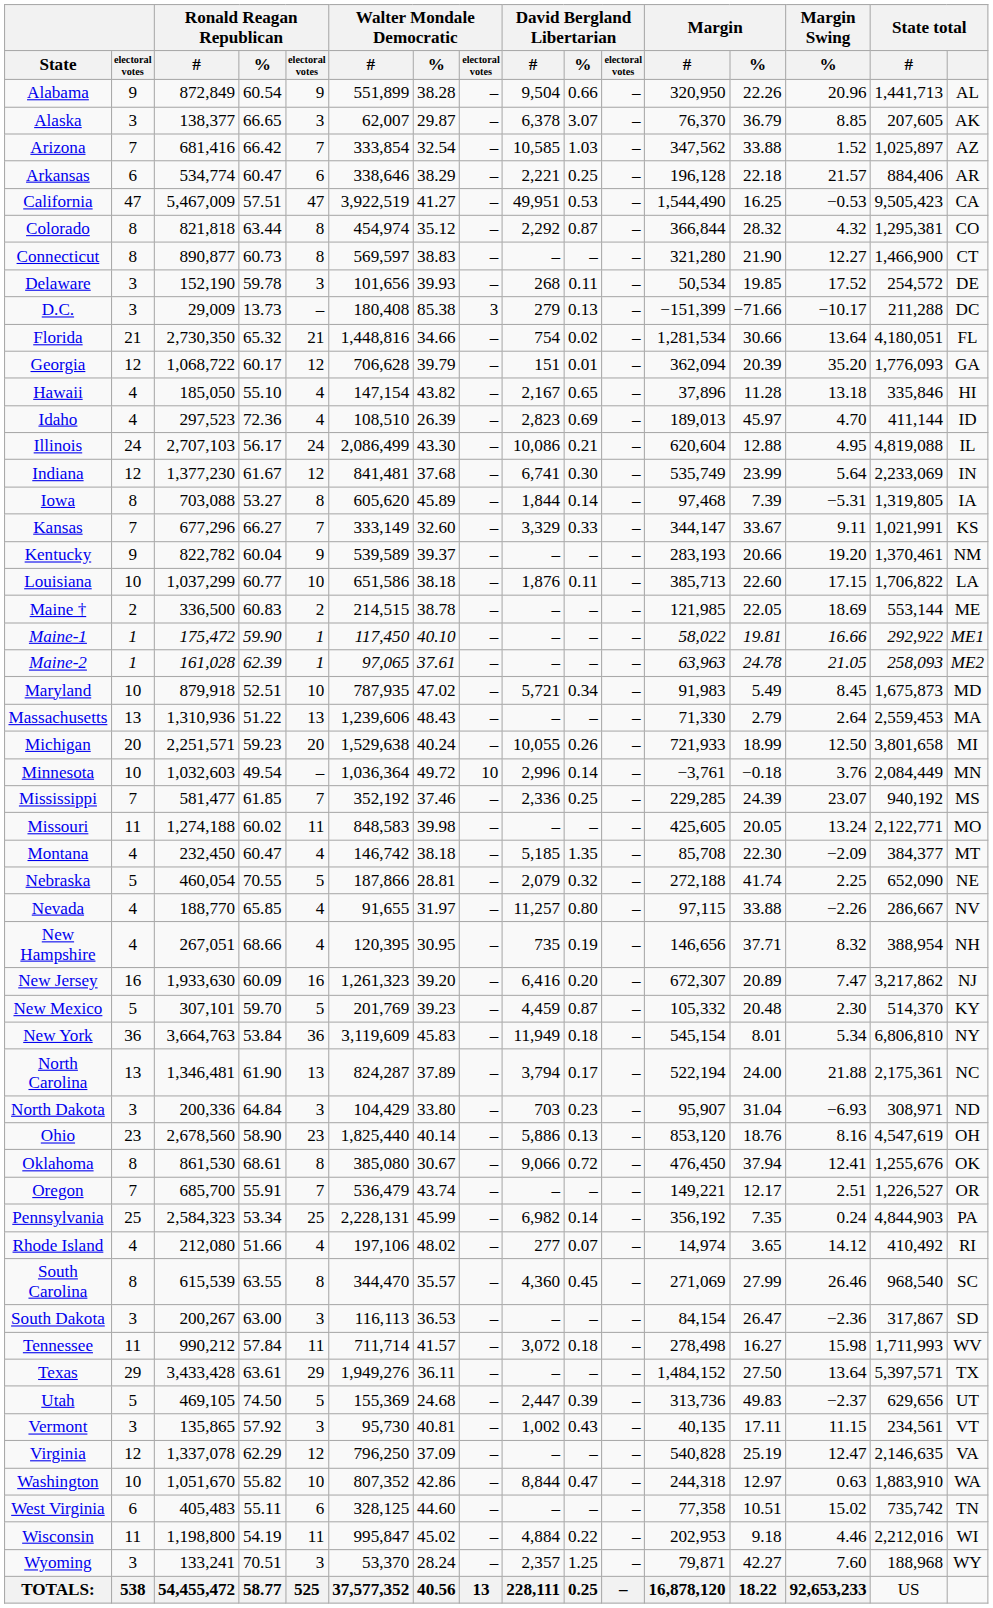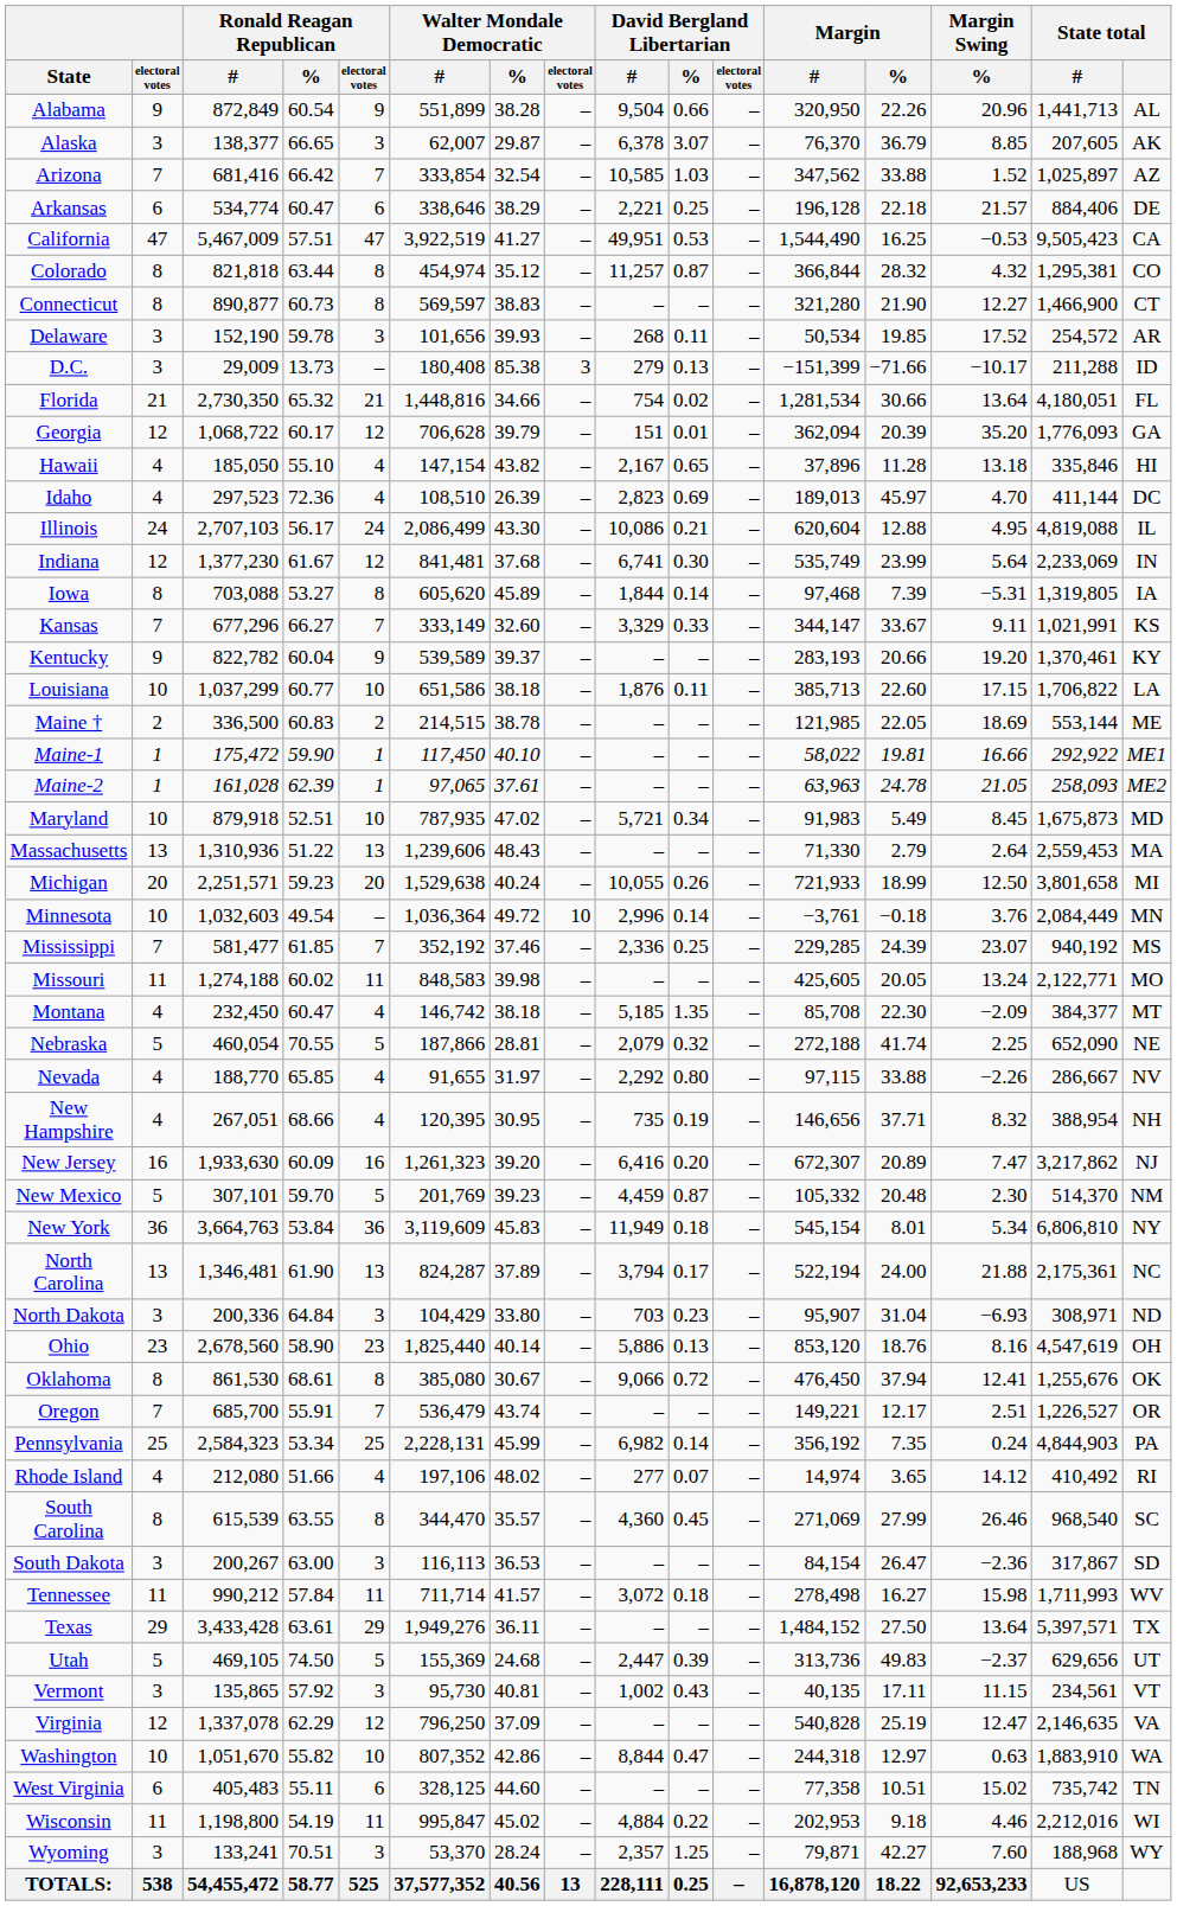Arkansas | State total: AR -> DE
Colorado | David Bergland Libertarian / #: 2,292 -> 11,257
Delaware | State total: DE -> AR
D.C. | State total: DC -> ID
Idaho | State total: ID -> DC
Kentucky | State total: NM -> KY
Nevada | David Bergland Libertarian / #: 11,257 -> 2,292
New Mexico | State total: KY -> NM
